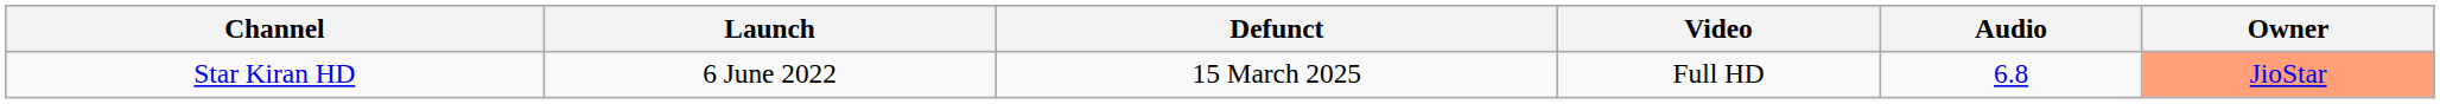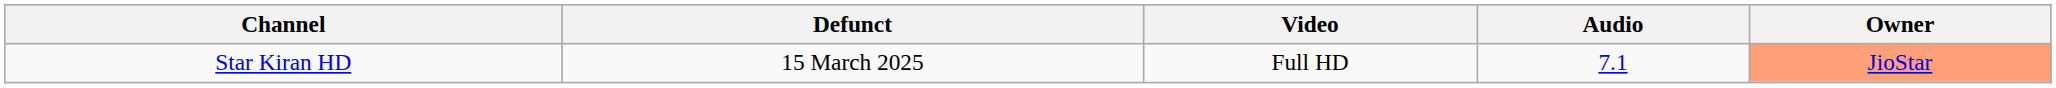- column: Launch | 6 June 2022
Star Kiran HD | Audio: 6.8 -> 7.1
